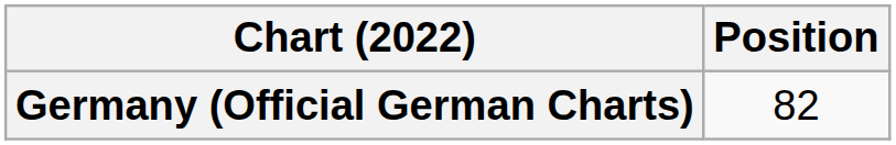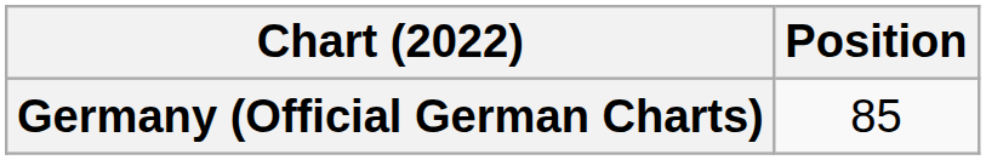Germany (Official German Charts) | Position: 82 -> 85
